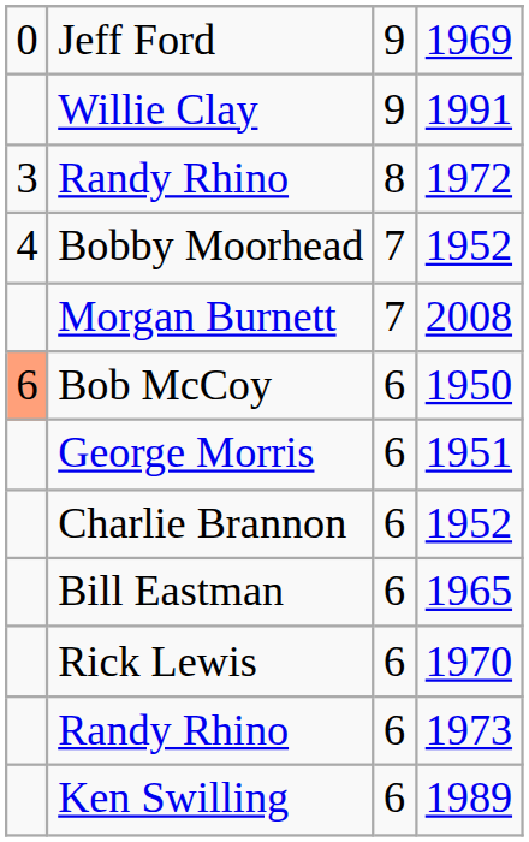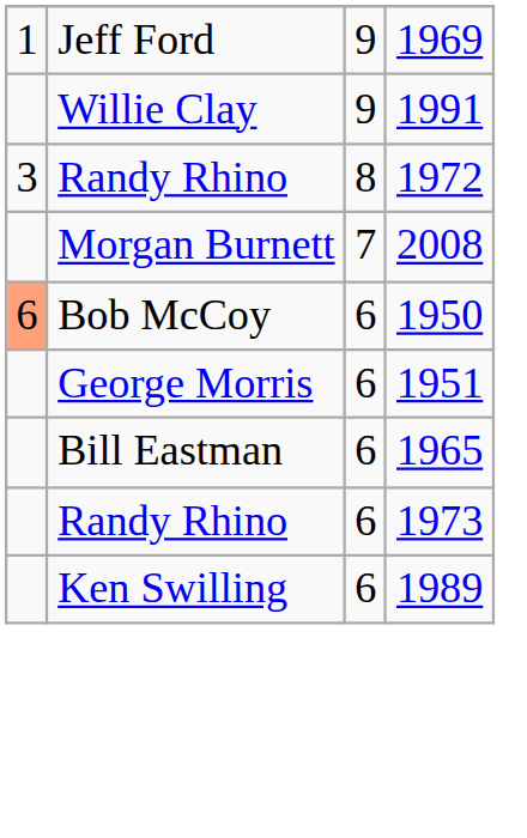Jeff Ford | column 1: 0 -> 1
- row: 4 | Bobby Moorhead | 7 | 1952
- row: Charlie Brannon | 6 | 1952
- row: Rick Lewis | 6 | 1970
